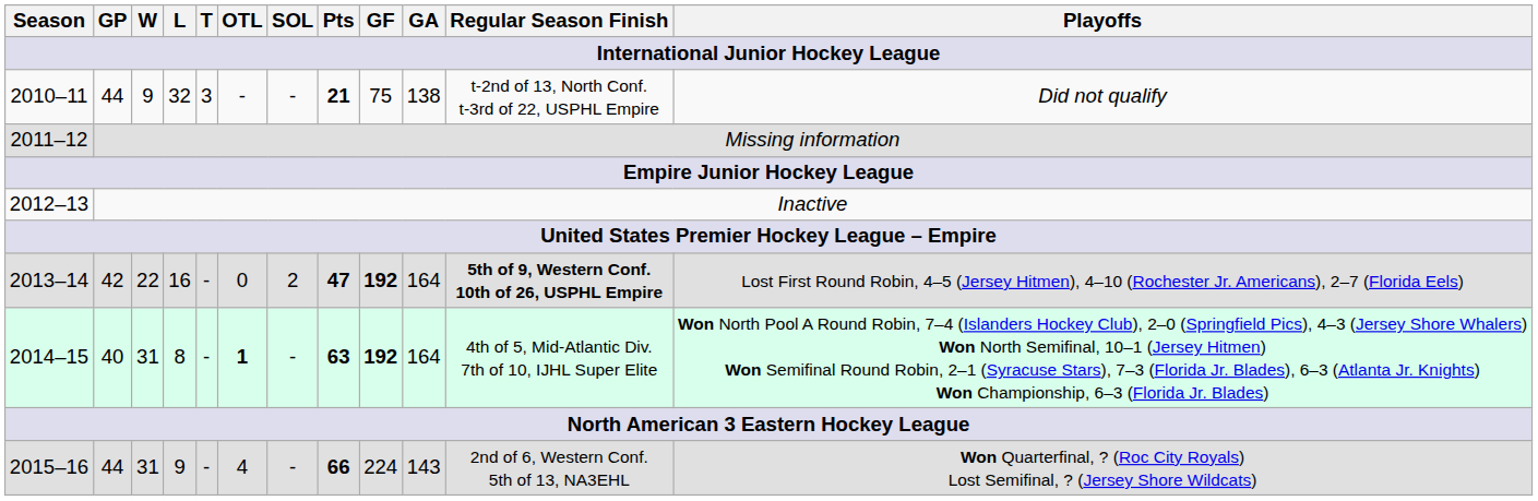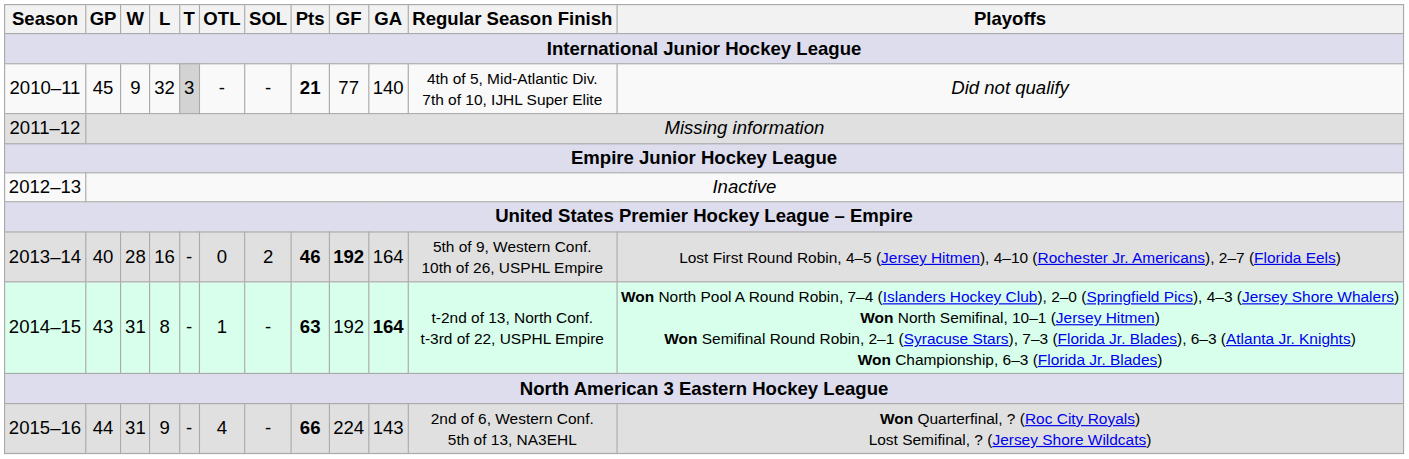32 | GP: 44 -> 45
32 | T: no background -> lightgrey background
32 | GF: 75 -> 77
32 | GA: 138 -> 140
32 | Regular Season Finish: t-2nd of 13, North Conf. t-3rd of 22, USPHL Empire -> 4th of 5, Mid-Atlantic Div. 7th of 10, IJHL Super Elite
16 | GP: 42 -> 40
16 | W: 22 -> 28
16 | Pts: 47 -> 46
16 | Regular Season Finish: bold -> normal
8 | GP: 40 -> 43
8 | OTL: bold -> normal
8 | GF: bold -> normal
8 | GA: normal -> bold
8 | Regular Season Finish: 4th of 5, Mid-Atlantic Div. 7th of 10, IJHL Super Elite -> t-2nd of 13, North Conf. t-3rd of 22, USPHL Empire
